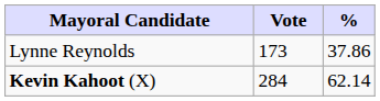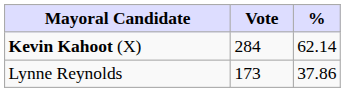rows swapped: Kevin Kahoot (X) <-> Lynne Reynolds
